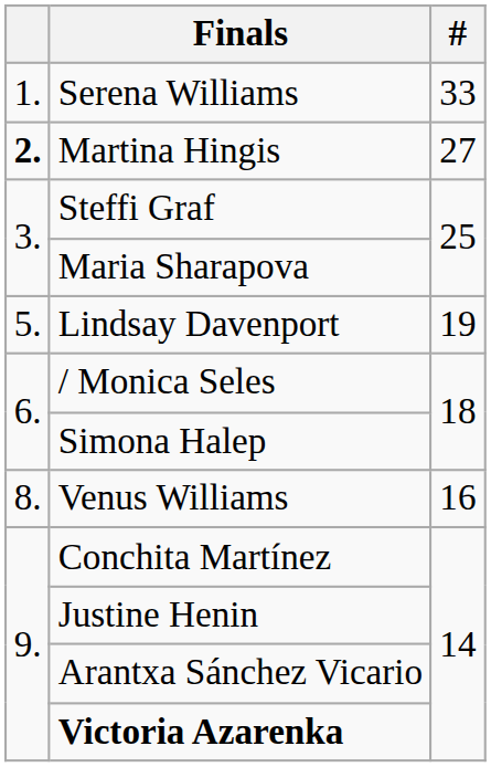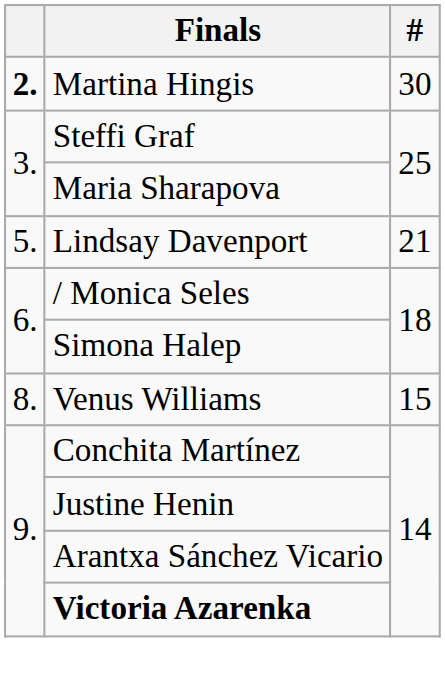- row: 1. | Serena Williams | 33
Martina Hingis | #: 27 -> 30
Lindsay Davenport | #: 19 -> 21
Venus Williams | #: 16 -> 15
